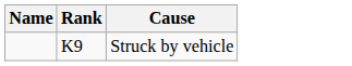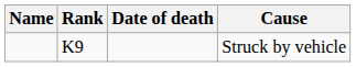+ column: Date of death
